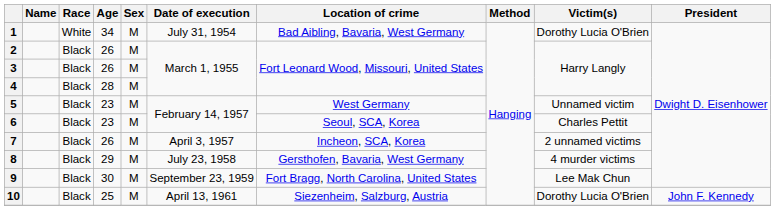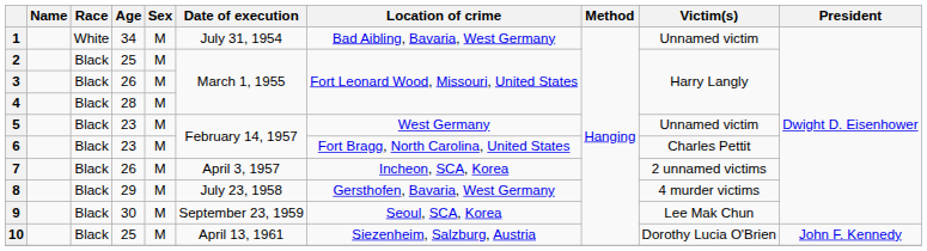1 | Victim(s): Dorothy Lucia O'Brien -> Unnamed victim
2 | Age: 26 -> 25
6 | Location of crime: Seoul, SCA, Korea -> Fort Bragg, North Carolina, United States
9 | Location of crime: Fort Bragg, North Carolina, United States -> Seoul, SCA, Korea
